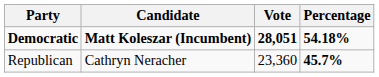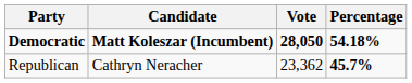Democratic | Vote: 28,051 -> 28,050
Republican | Vote: 23,360 -> 23,362
